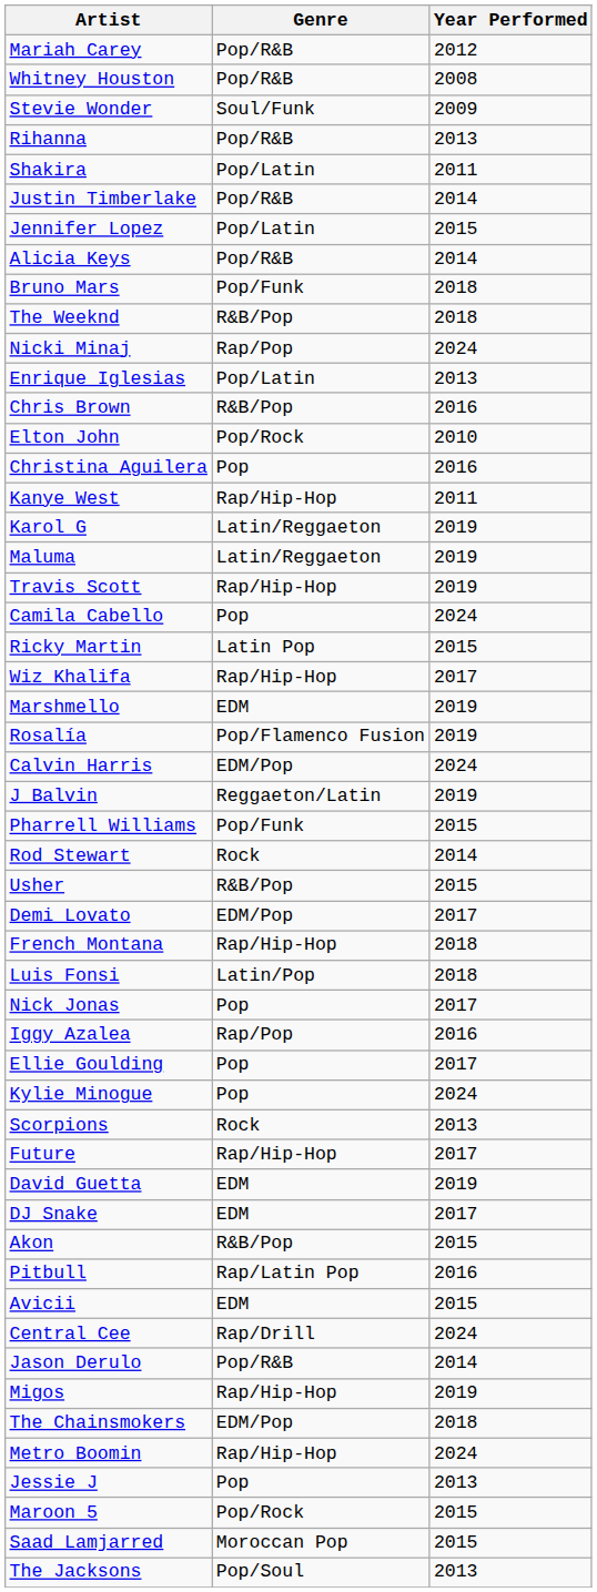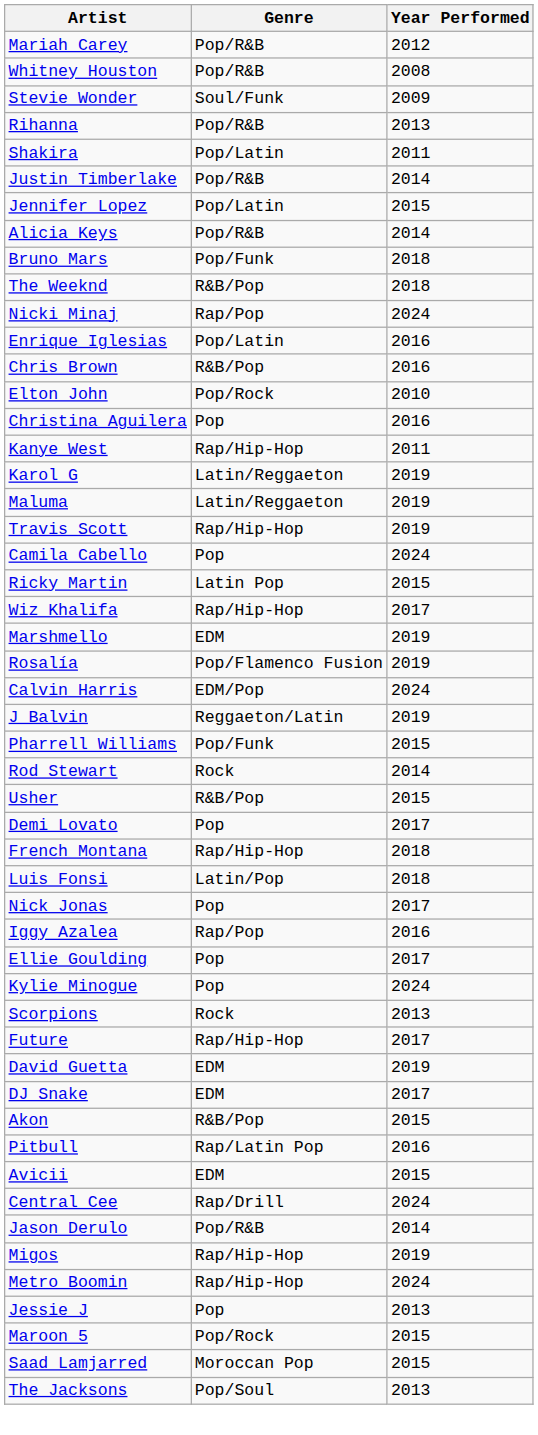Enrique Iglesias | Year Performed: 2013 -> 2016
Demi Lovato | Genre: EDM/Pop -> Pop
- row: The Chainsmokers | EDM/Pop | 2018
